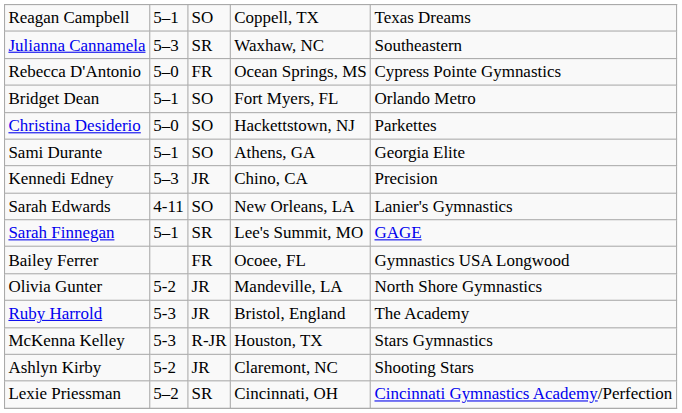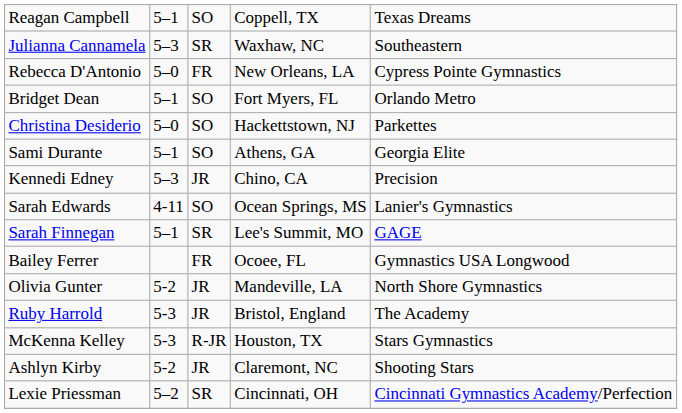Rebecca D'Antonio | column 4: Ocean Springs, MS -> New Orleans, LA
Sarah Edwards | column 4: New Orleans, LA -> Ocean Springs, MS
